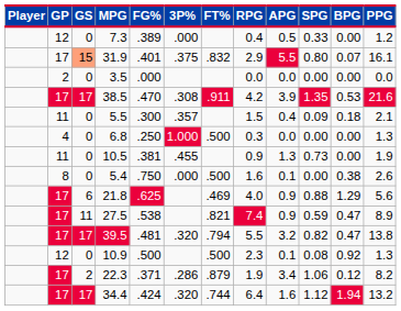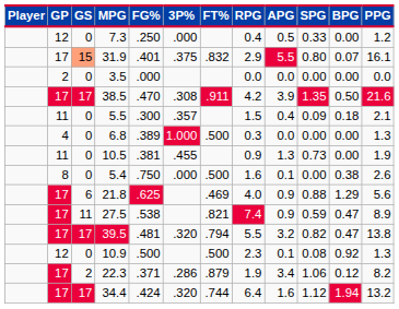7.3 | FG%: .389 -> .250
38.5 | BPG: 0.53 -> 0.50
6.8 | FG%: .250 -> .389
